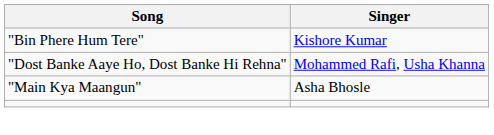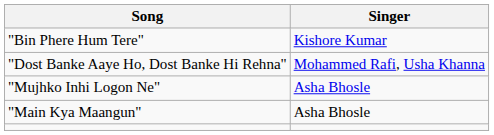+ row: "Mujhko Inhi Logon Ne" | Asha Bhosle
